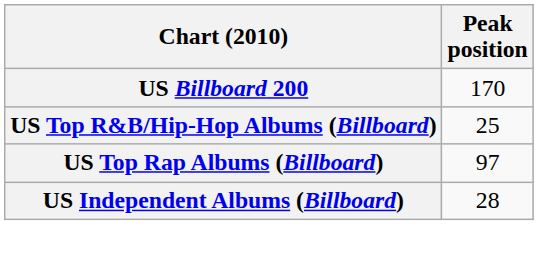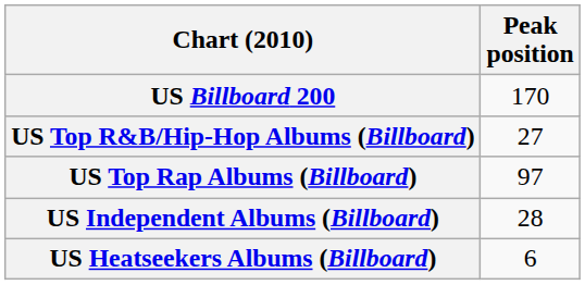US Top R&B/Hip-Hop Albums (Billboard) | Peak position: 25 -> 27
+ row: US Heatseekers Albums (Billboard) | 6
